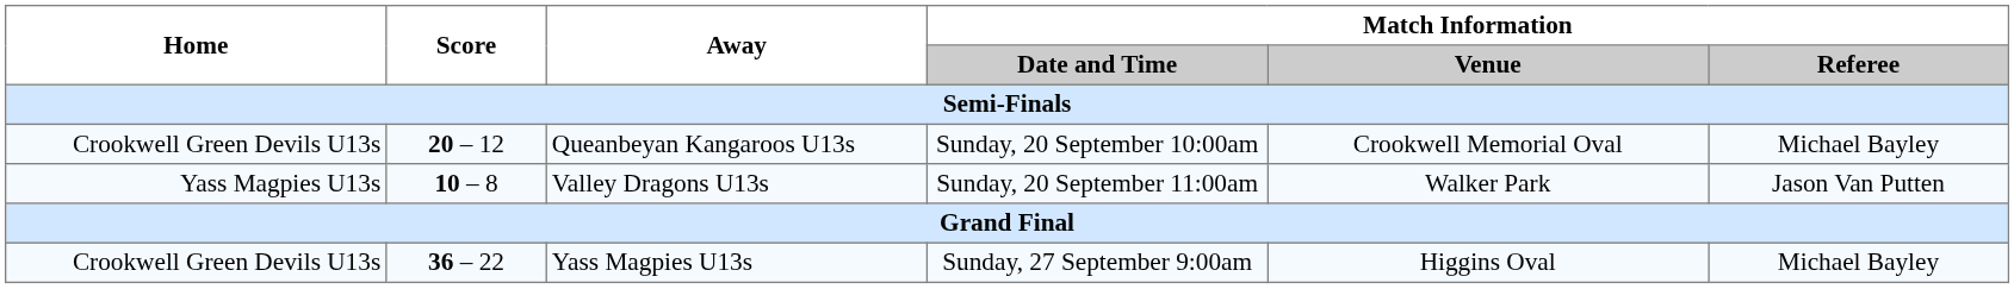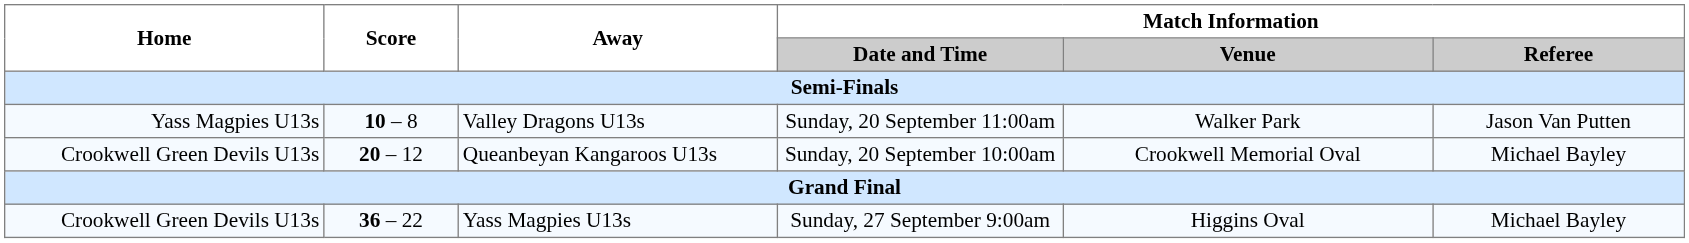rows swapped: Queanbeyan Kangaroos U13s <-> Valley Dragons U13s
